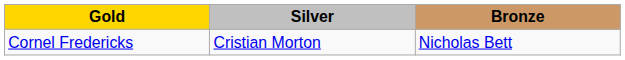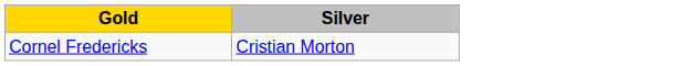- column: Bronze | Nicholas Bett
